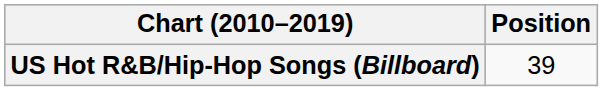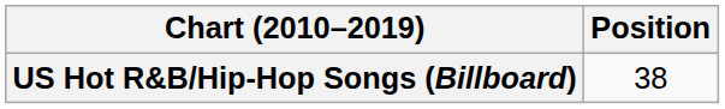US Hot R&B/Hip-Hop Songs (Billboard) | Position: 39 -> 38
